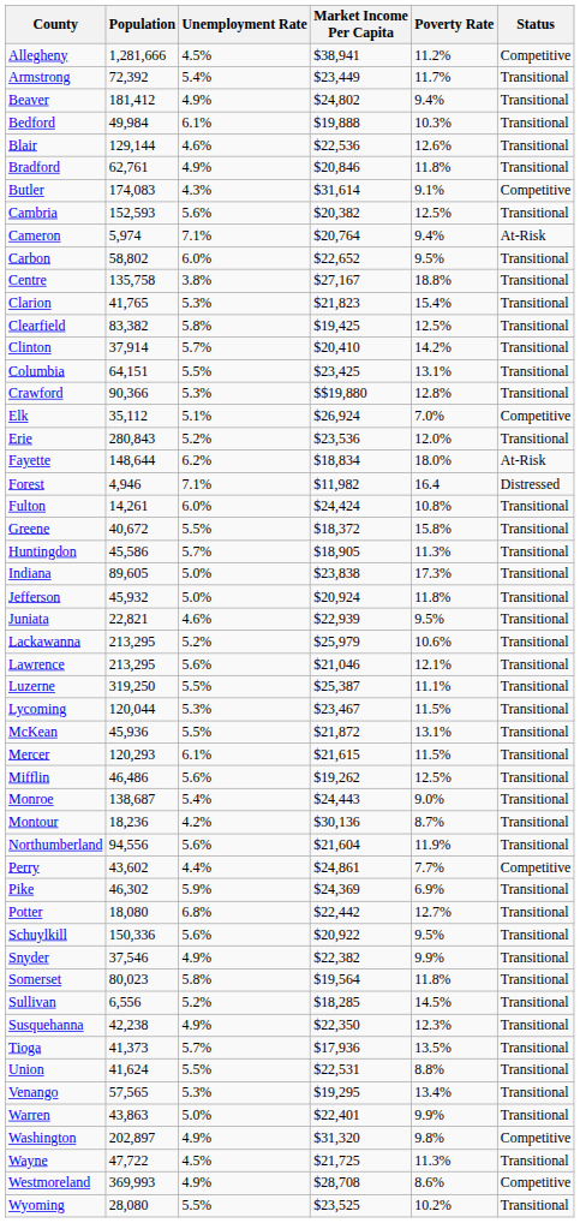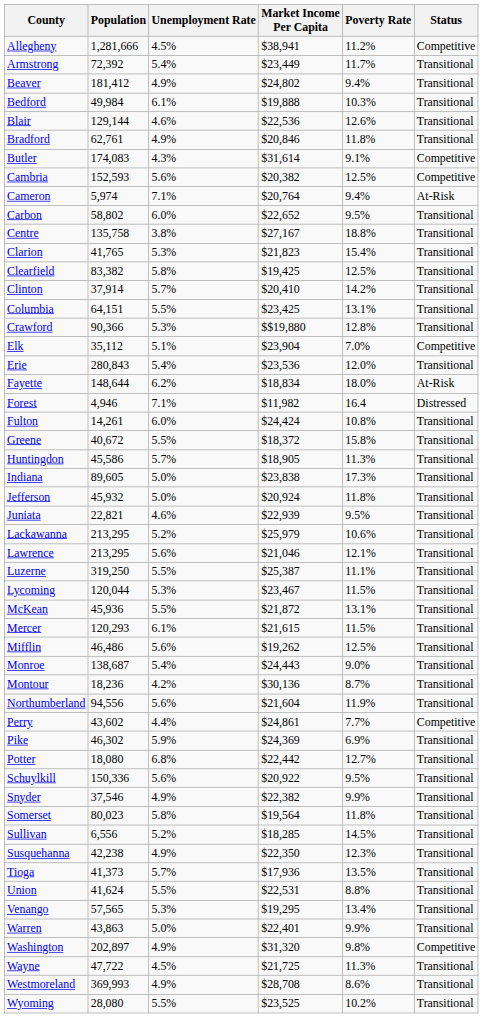Cambria | Status: Transitional -> Competitive
Elk | Market Income Per Capita: $26,924 -> $23,904
Erie | Unemployment Rate: 5.2% -> 5.4%
Westmoreland | Status: Competitive -> Transitional
